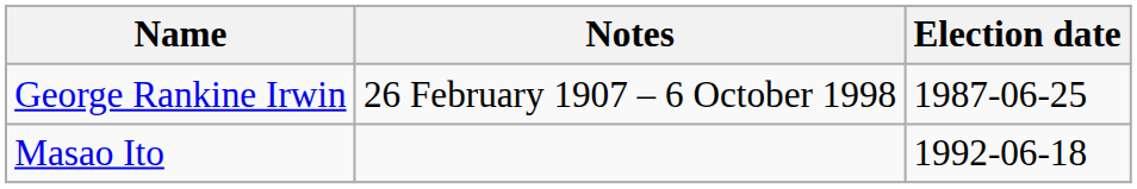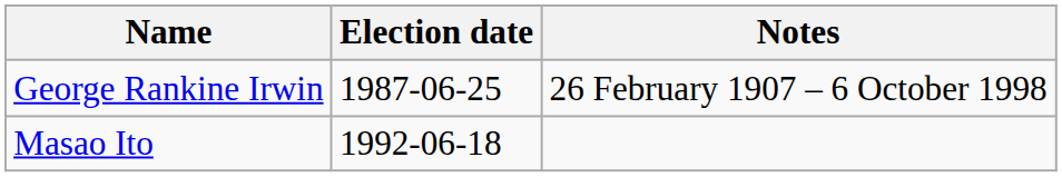columns swapped: Election date <-> Notes
